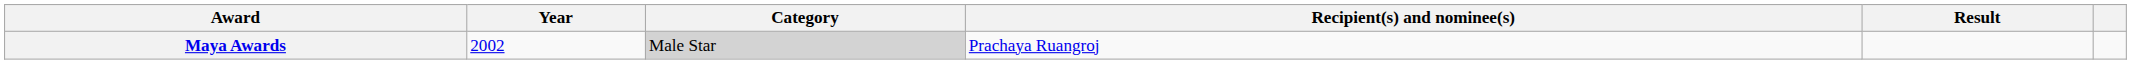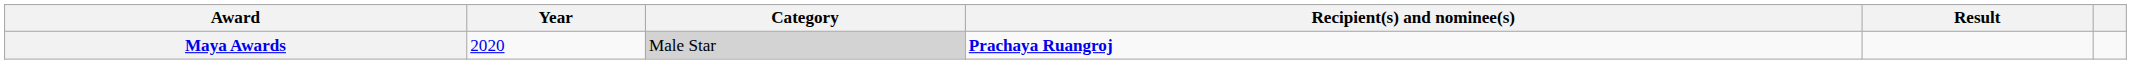Maya Awards | Year: 2002 -> 2020
Maya Awards | Recipient(s) and nominee(s): normal -> bold
